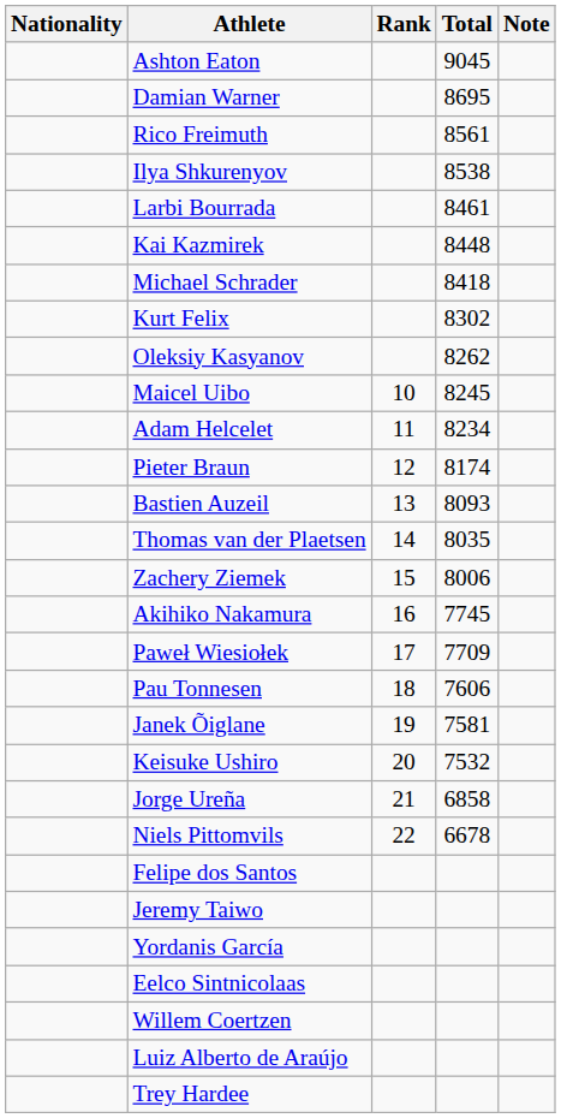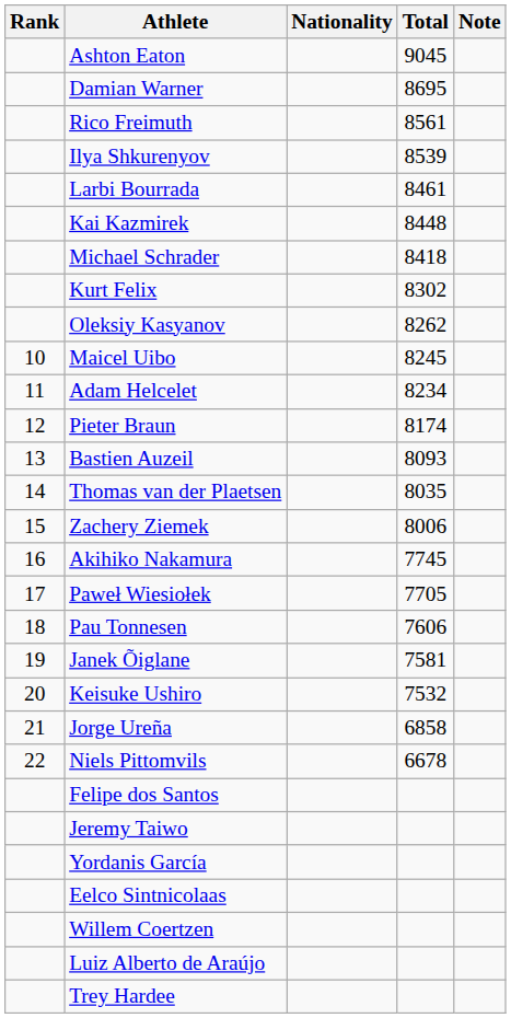columns swapped: Rank <-> Nationality
Ilya Shkurenyov | Total: 8538 -> 8539
Paweł Wiesiołek | Total: 7709 -> 7705
